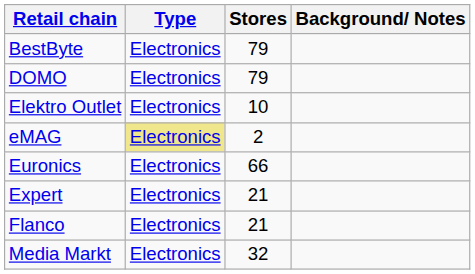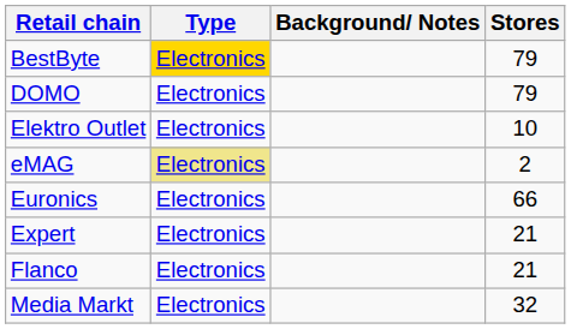columns swapped: Stores <-> Background/ Notes
BestByte | Type: no background -> gold background
